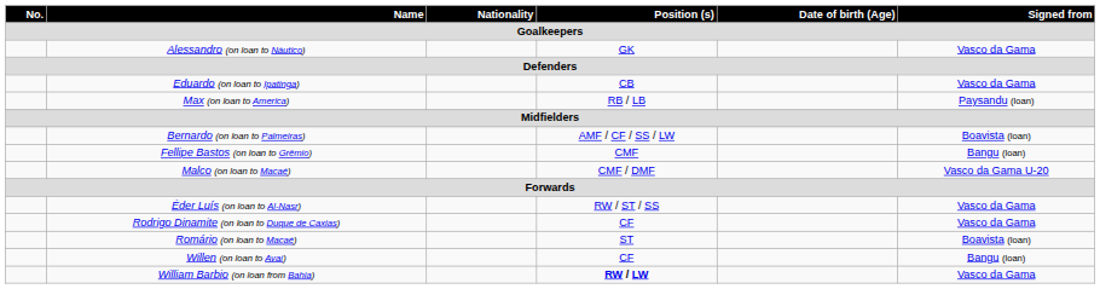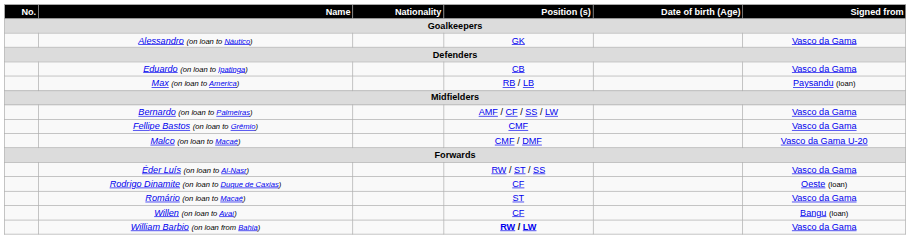Bernardo (on loan to Palmeiras) | Signed from / Goalkeepers: Boavista (loan) -> Vasco da Gama
Fellipe Bastos (on loan to Grêmio) | Signed from / Goalkeepers: Bangu (loan) -> Vasco da Gama
Rodrigo Dinamite (on loan to Duque de Caxias) | Signed from / Goalkeepers: Vasco da Gama -> Oeste (loan)
Romário (on loan to Macaé) | Signed from / Goalkeepers: Boavista (loan) -> Vasco da Gama
